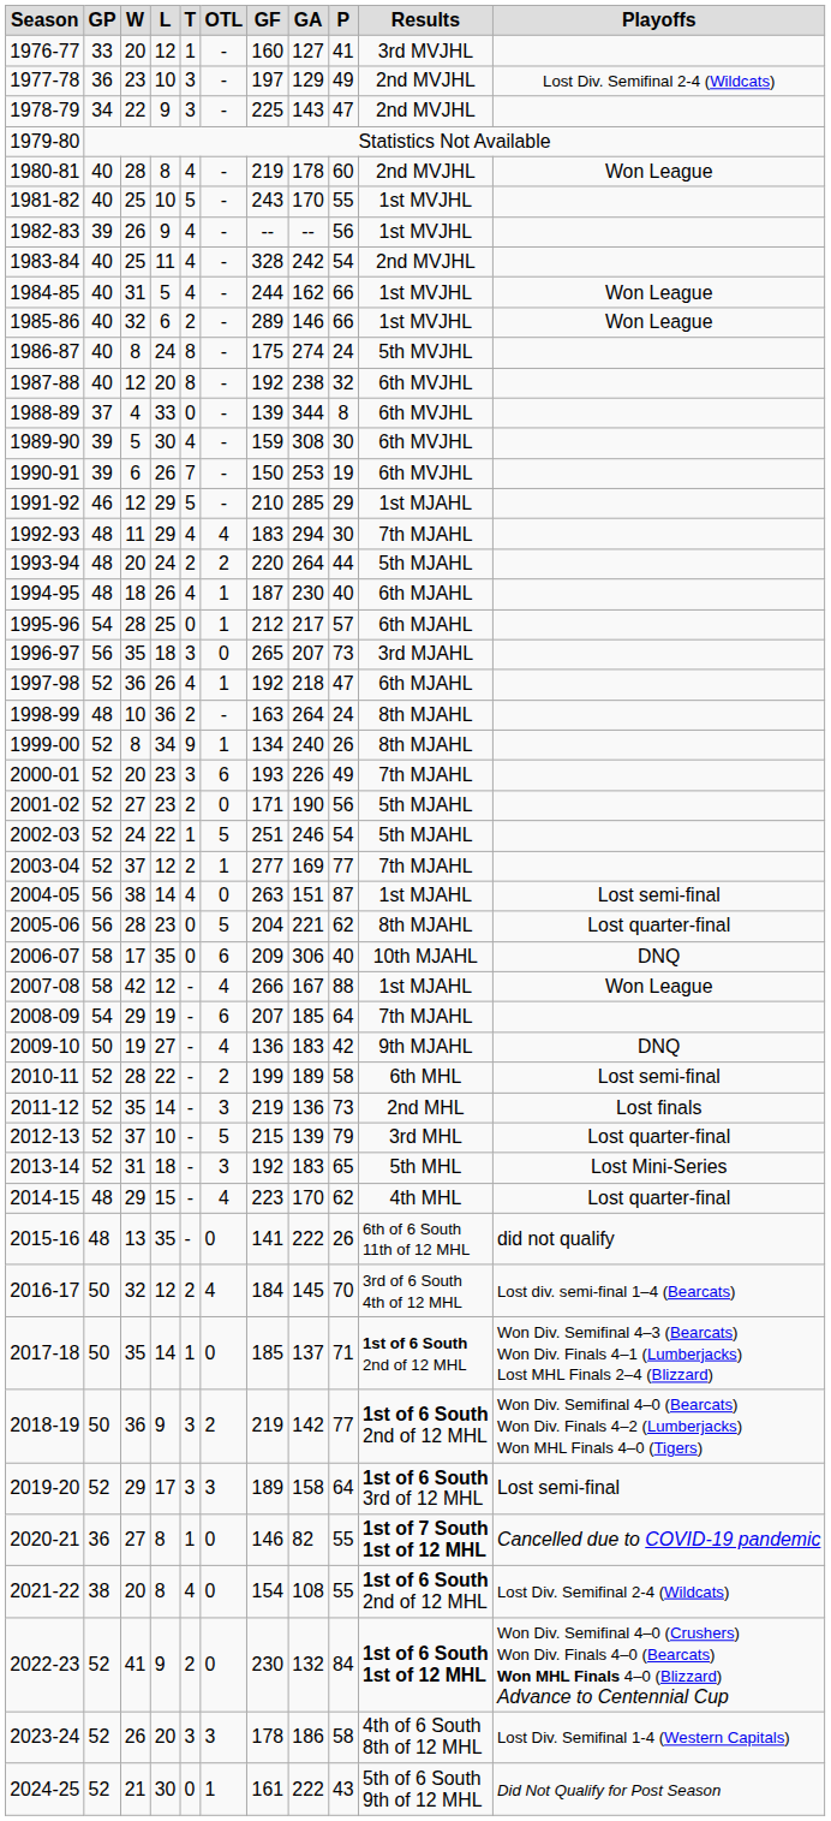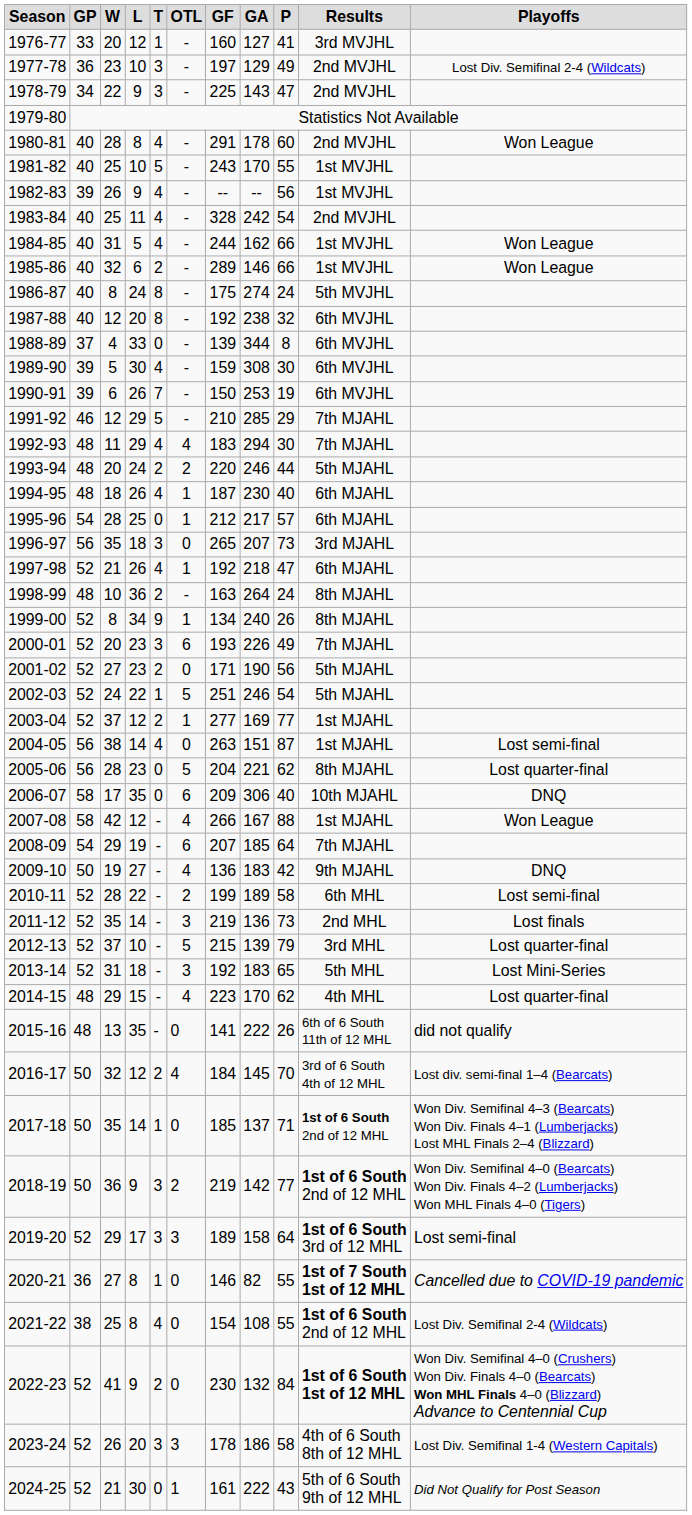1980-81 | GF: 219 -> 291
1991-92 | Results: 1st MJAHL -> 7th MJAHL
1993-94 | GA: 264 -> 246
1997-98 | W: 36 -> 21
2003-04 | Results: 7th MJAHL -> 1st MJAHL
2021-22 | W: 20 -> 25
